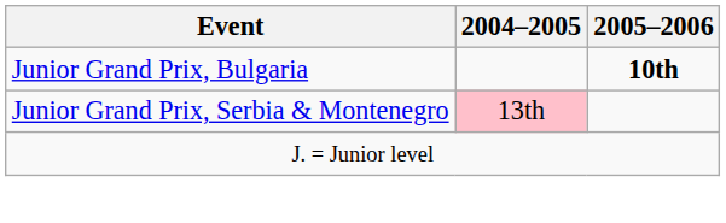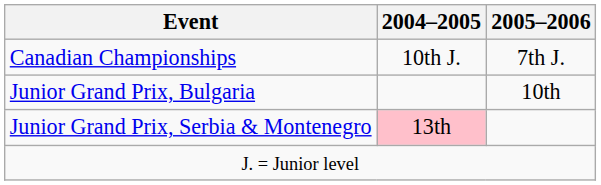+ row: Canadian Championships | 10th J. | 7th J.
Junior Grand Prix, Bulgaria | 2005–2006: bold -> normal
